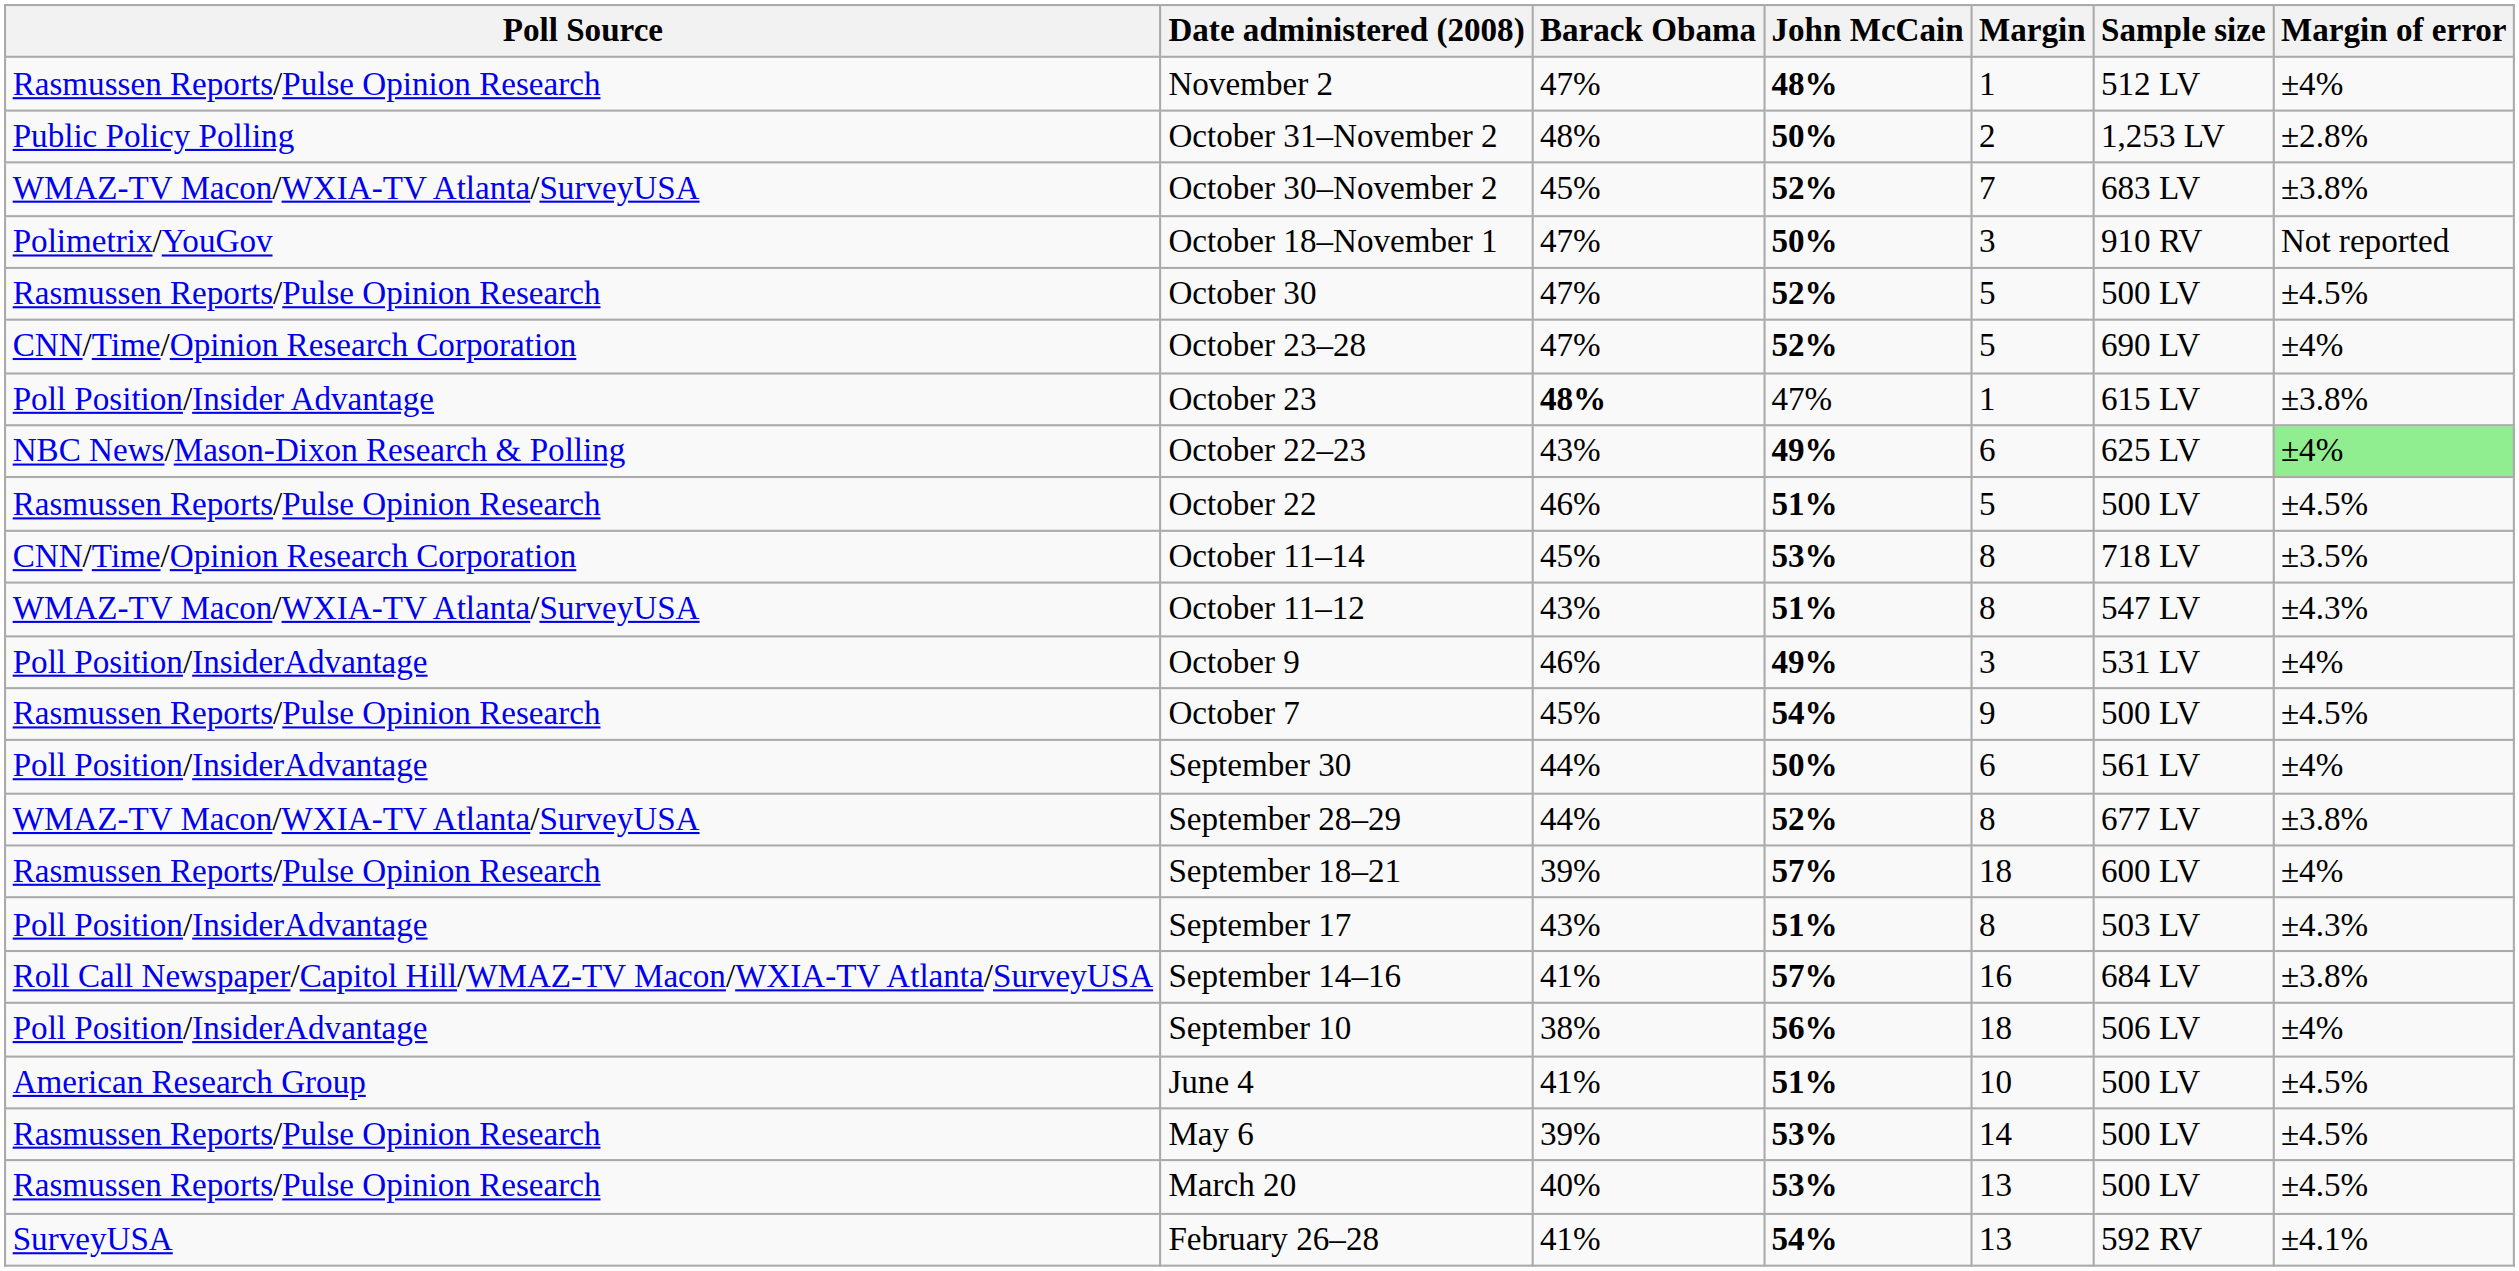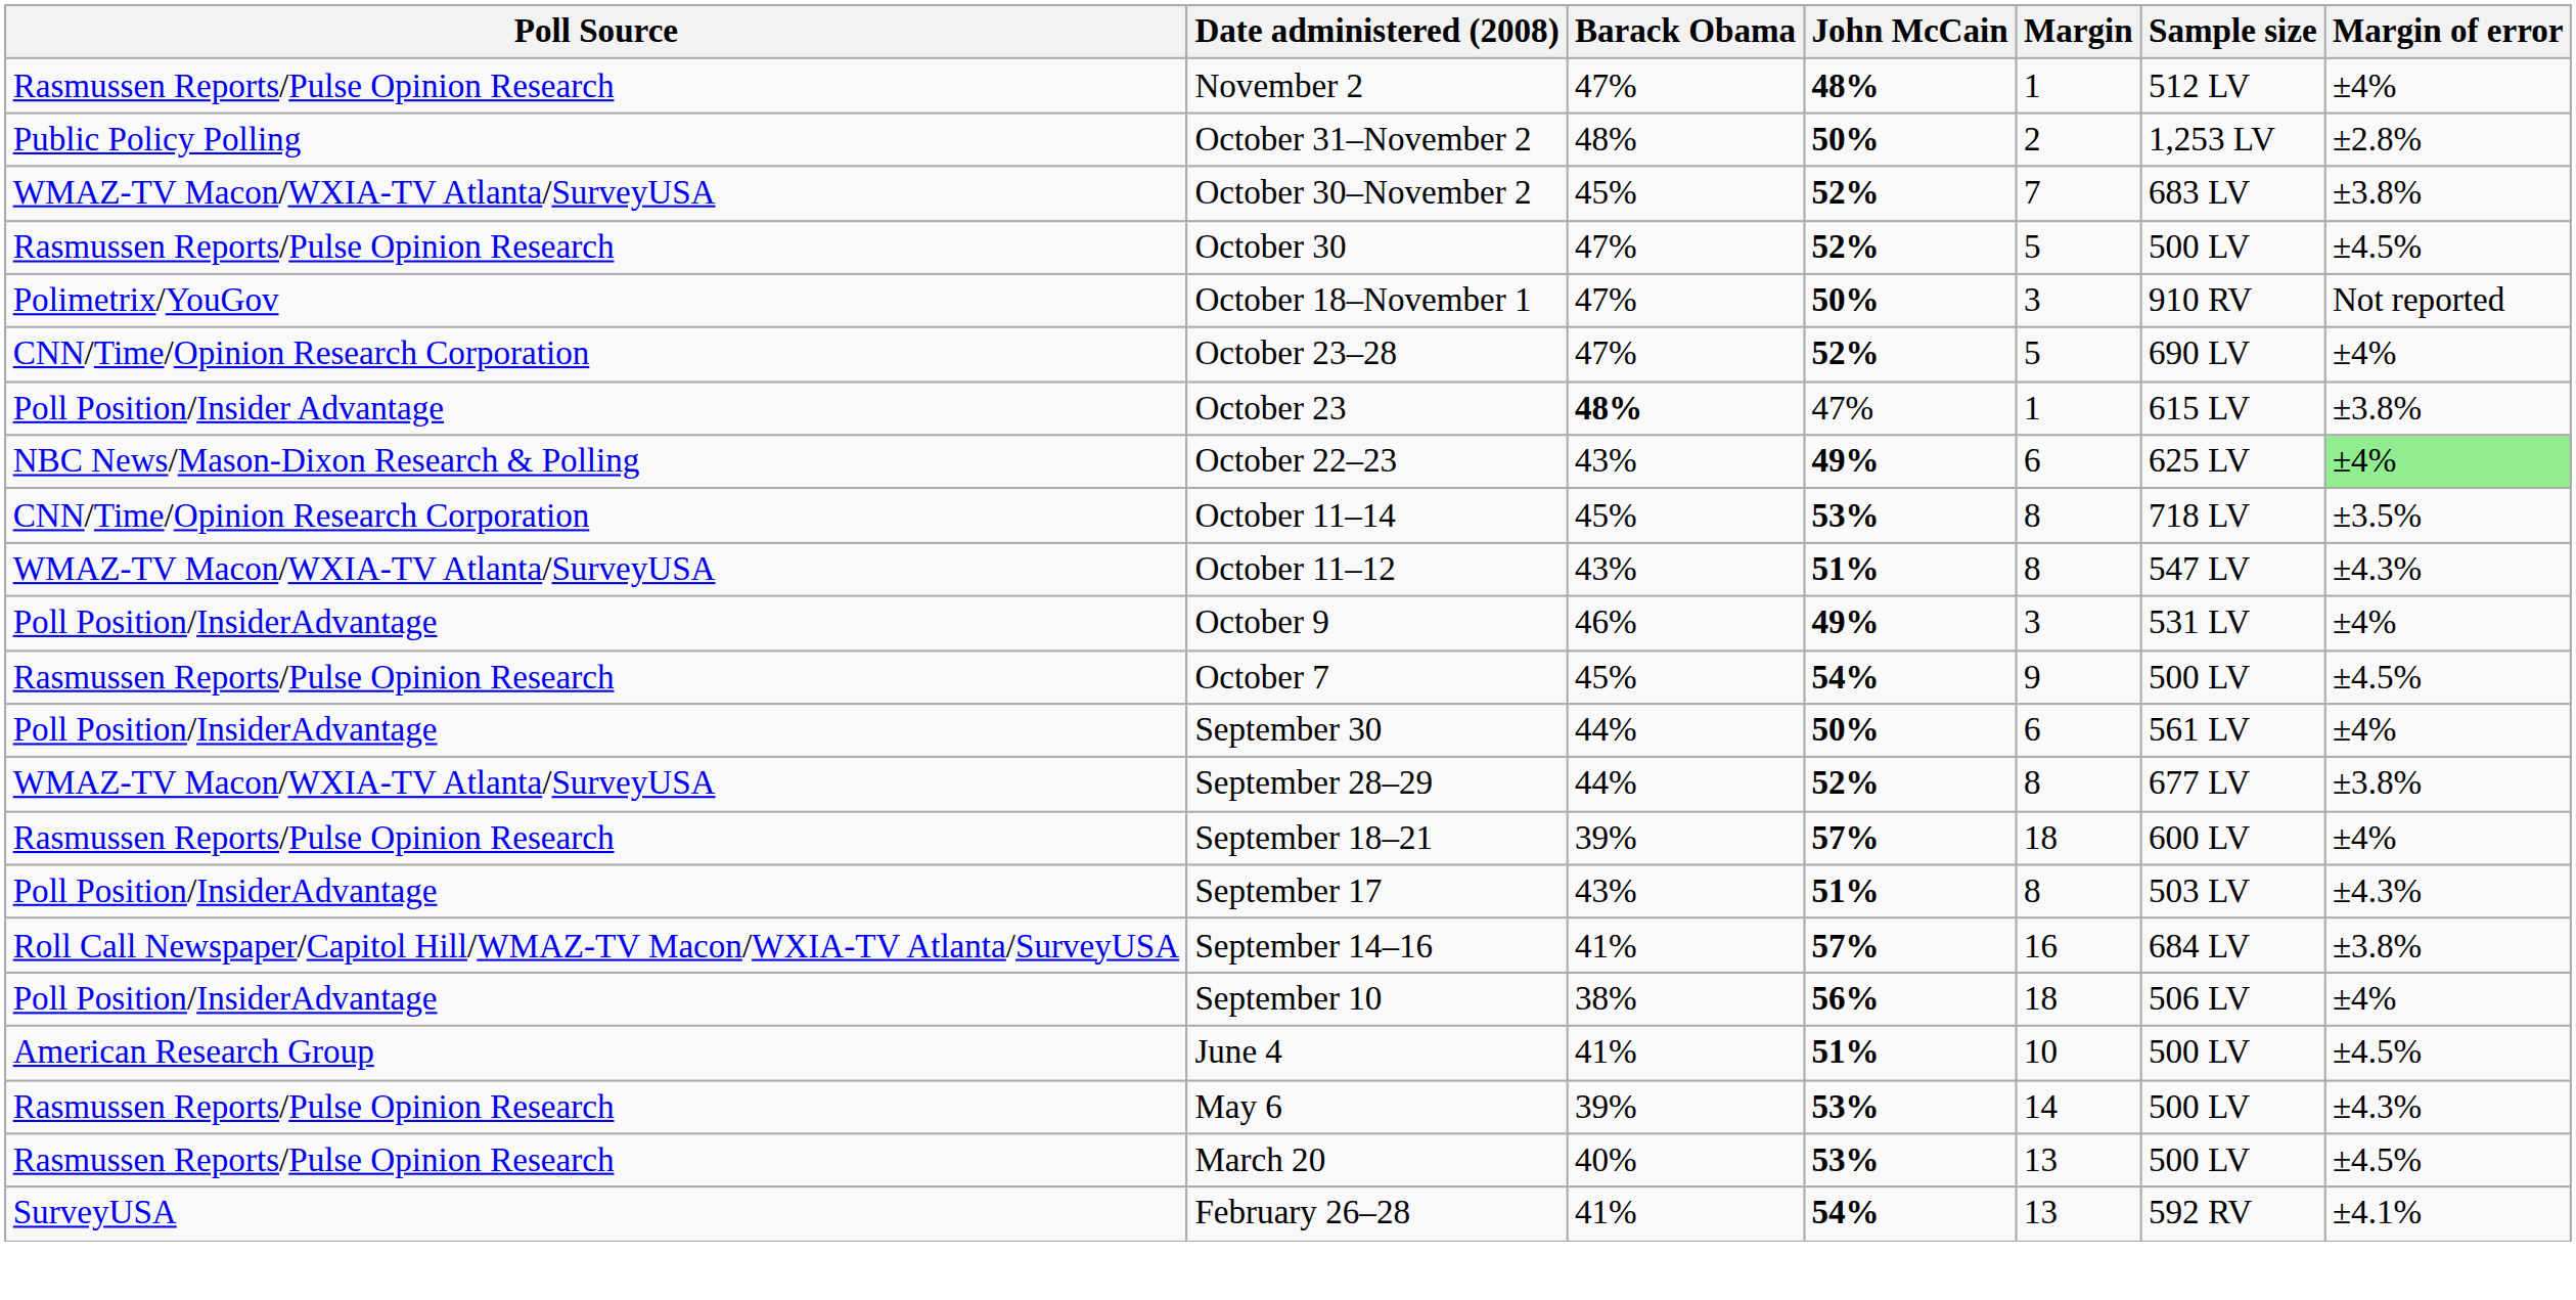rows swapped: October 18–November 1 <-> October 30
- row: Rasmussen Reports/Pulse Opinion Research | October 22 | 46% | 51% | 5 | 500 LV | ±4.5%
May 6 | Margin of error: ±4.5% -> ±4.3%
